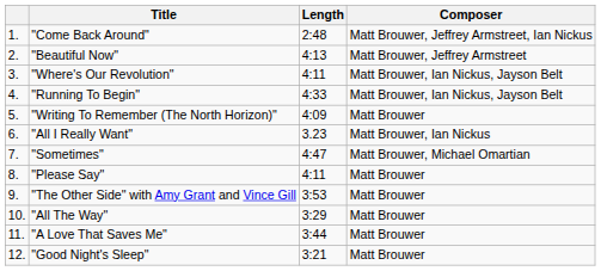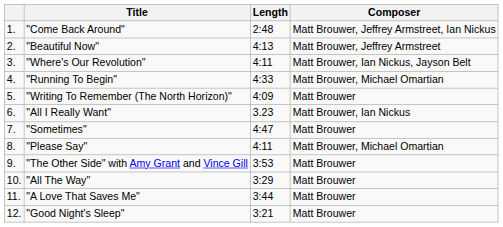"Running To Begin" | Composer: Matt Brouwer, Ian Nickus, Jayson Belt -> Matt Brouwer, Michael Omartian
"Sometimes" | Composer: Matt Brouwer, Michael Omartian -> Matt Brouwer
"Please Say" | Composer: Matt Brouwer -> Matt Brouwer, Michael Omartian
